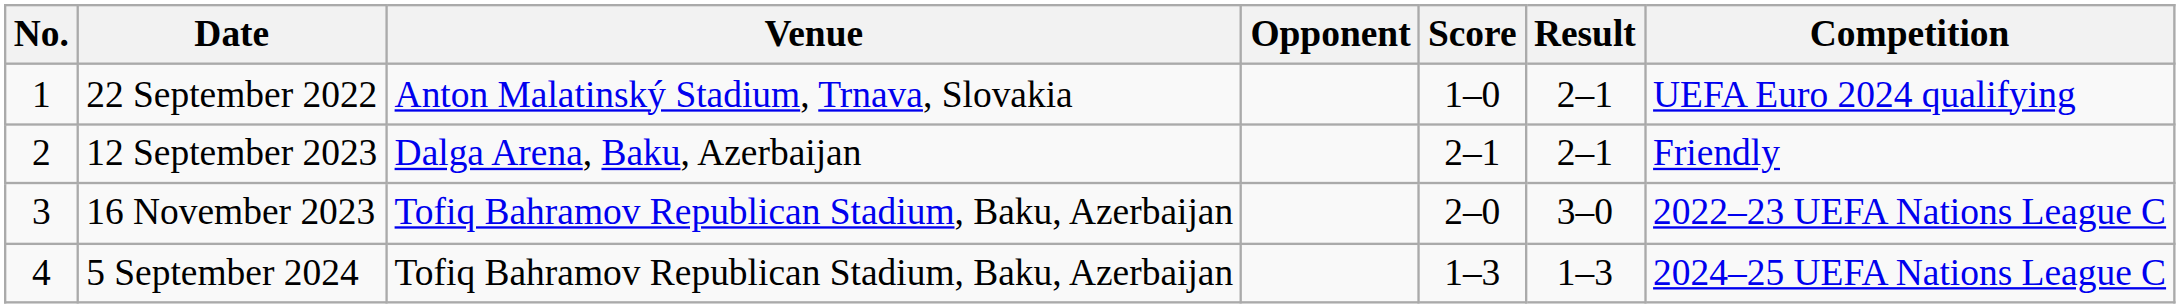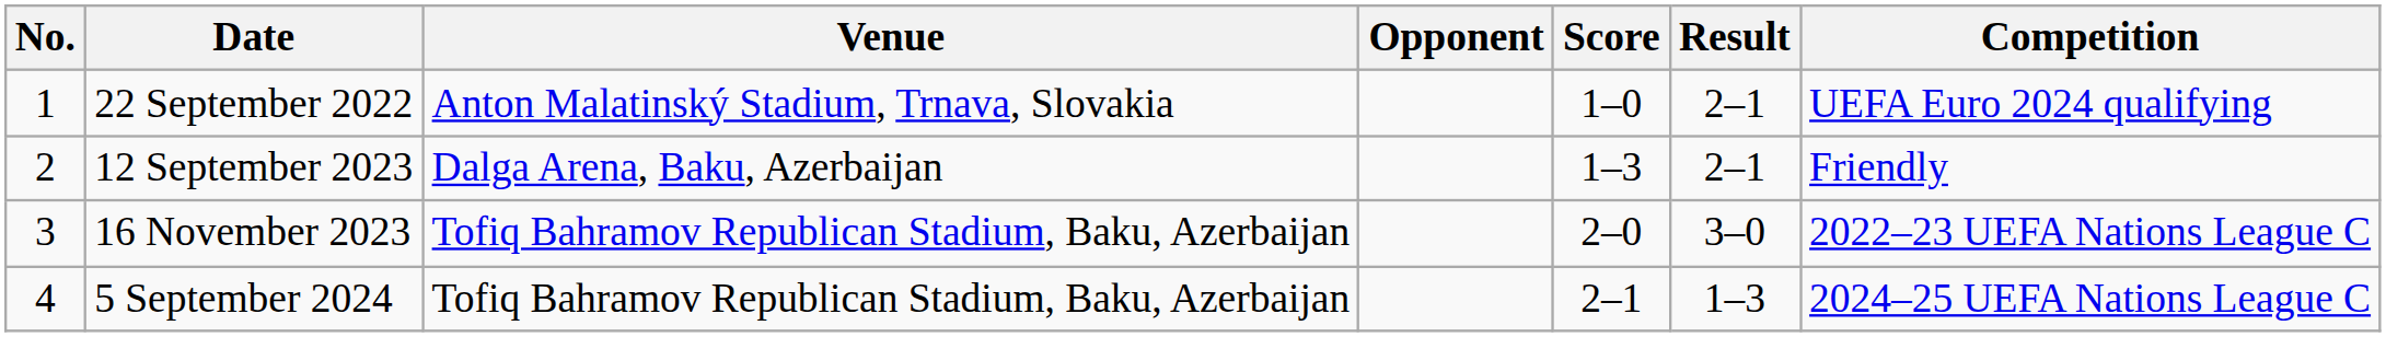12 September 2023 | Score: 2–1 -> 1–3
5 September 2024 | Score: 1–3 -> 2–1
